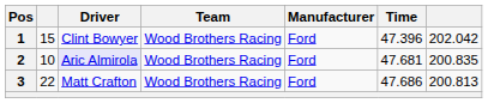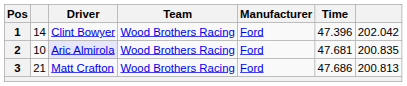1 | column 2: 15 -> 14
3 | column 2: 22 -> 21
